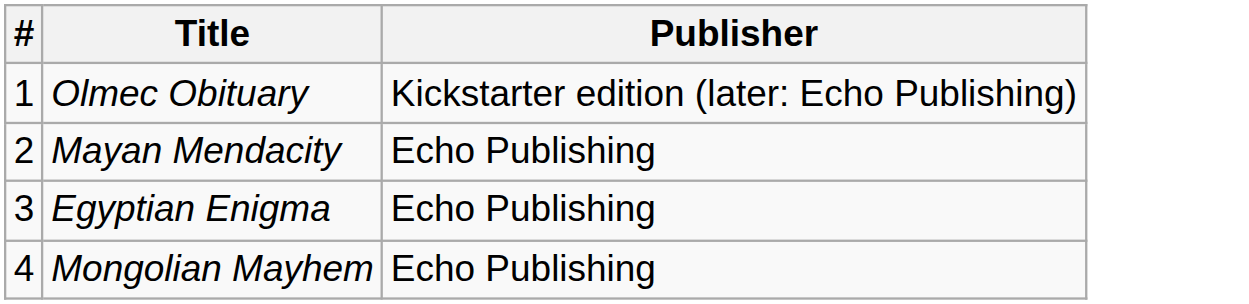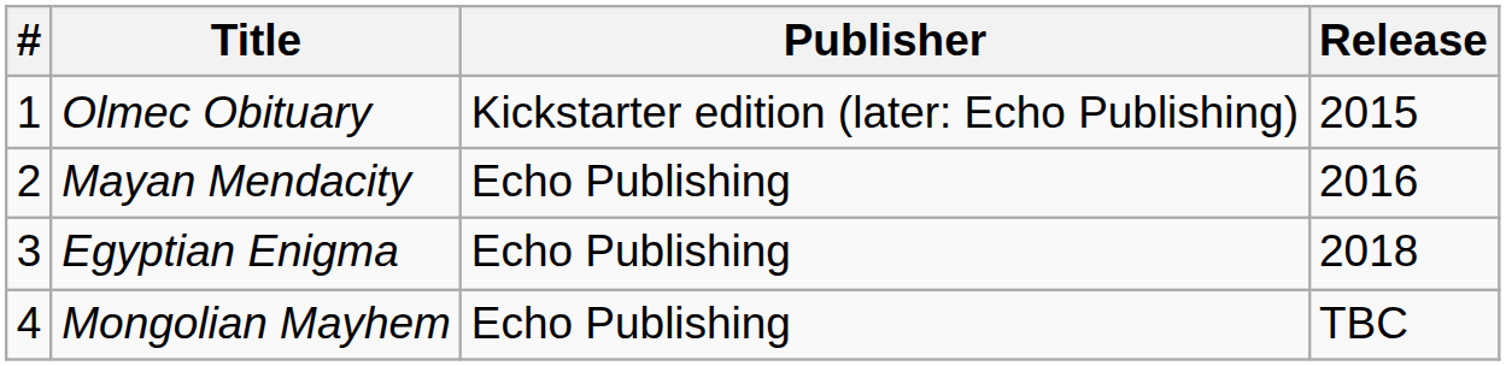+ column: Release | 2015 | 2016 | 2018 | TBC
